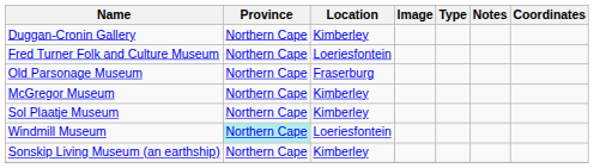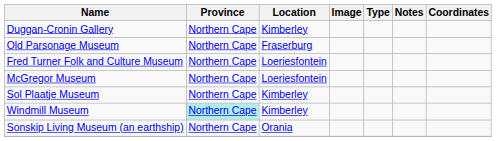rows swapped: Fred Turner Folk and Culture Museum <-> Old Parsonage Museum
McGregor Museum | Location: Kimberley -> Loeriesfontein
Windmill Museum | Location: Loeriesfontein -> Kimberley
Sonskip Living Museum (an earthship) | Location: Kimberley -> Orania
